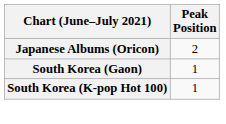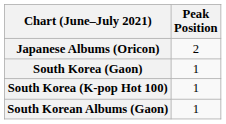+ row: South Korean Albums (Gaon) | 1
